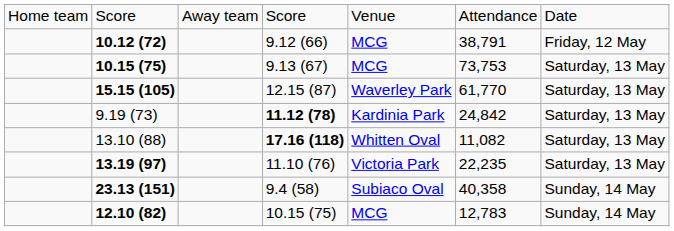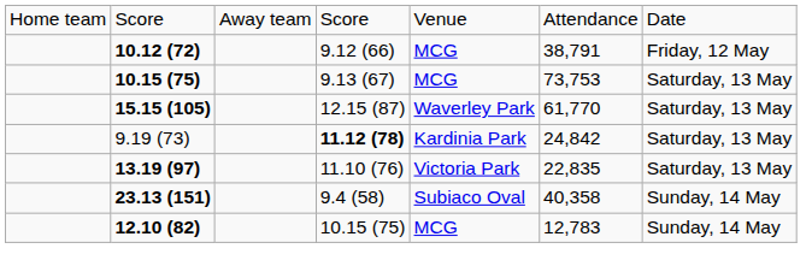- row: 13.10 (88) | 17.16 (118) | Whitten Oval | 11,082 | Saturday, 13 May
13.19 (97) | column 6: 22,235 -> 22,835
